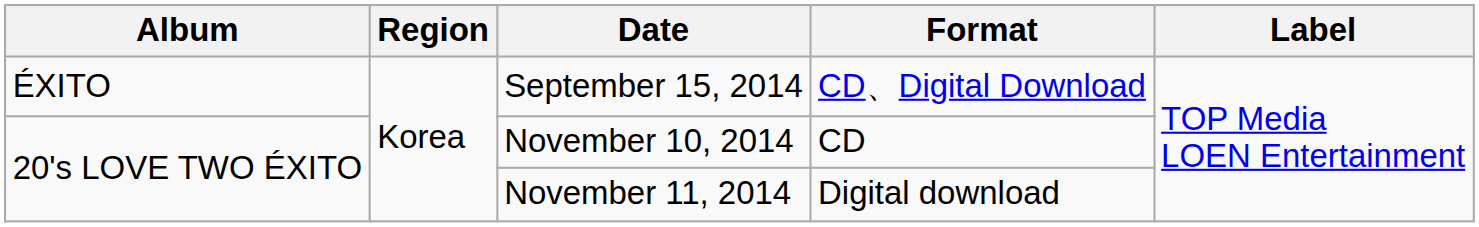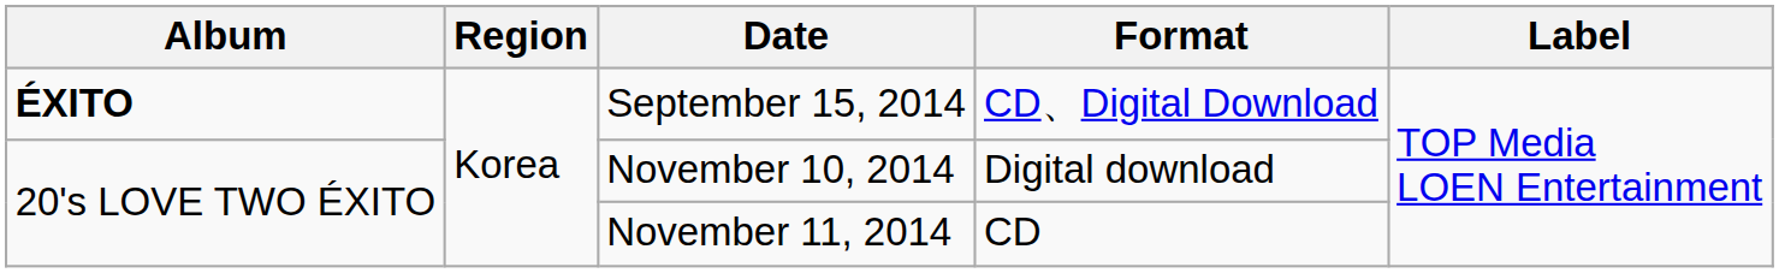September 15, 2014 | Album: normal -> bold
November 10, 2014 | Format: CD -> Digital download
November 11, 2014 | Format: Digital download -> CD
